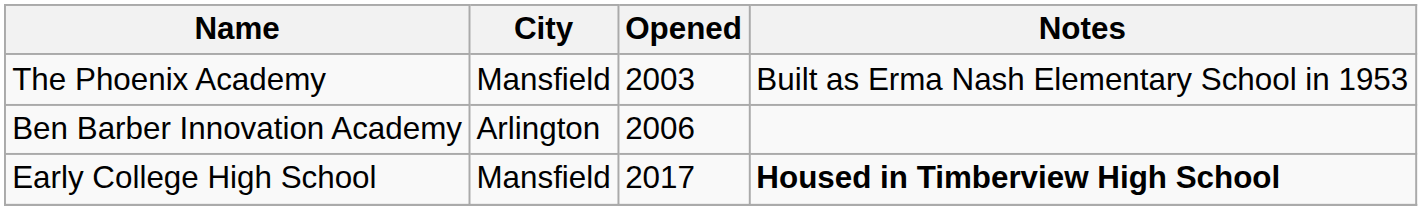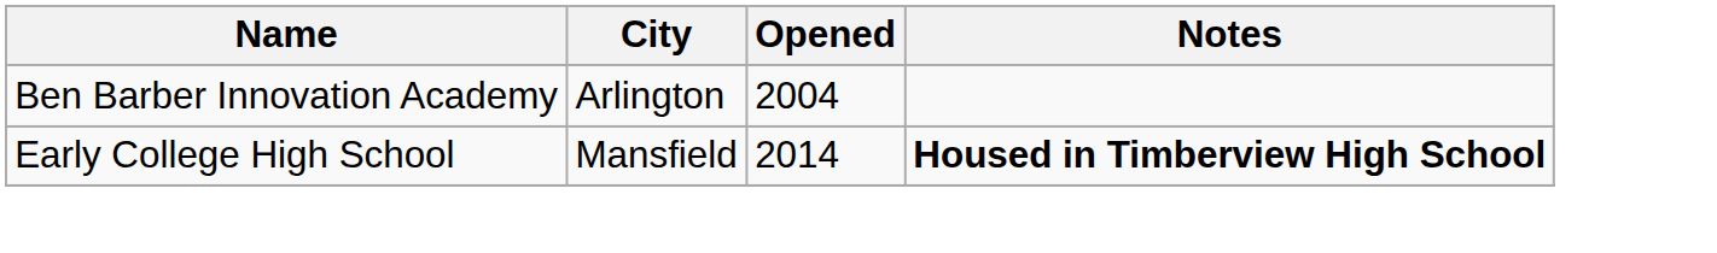- row: The Phoenix Academy | Mansfield | 2003 | Built as Erma Nash Elementary School in 1953
Ben Barber Innovation Academy | Opened: 2006 -> 2004
Early College High School | Opened: 2017 -> 2014
